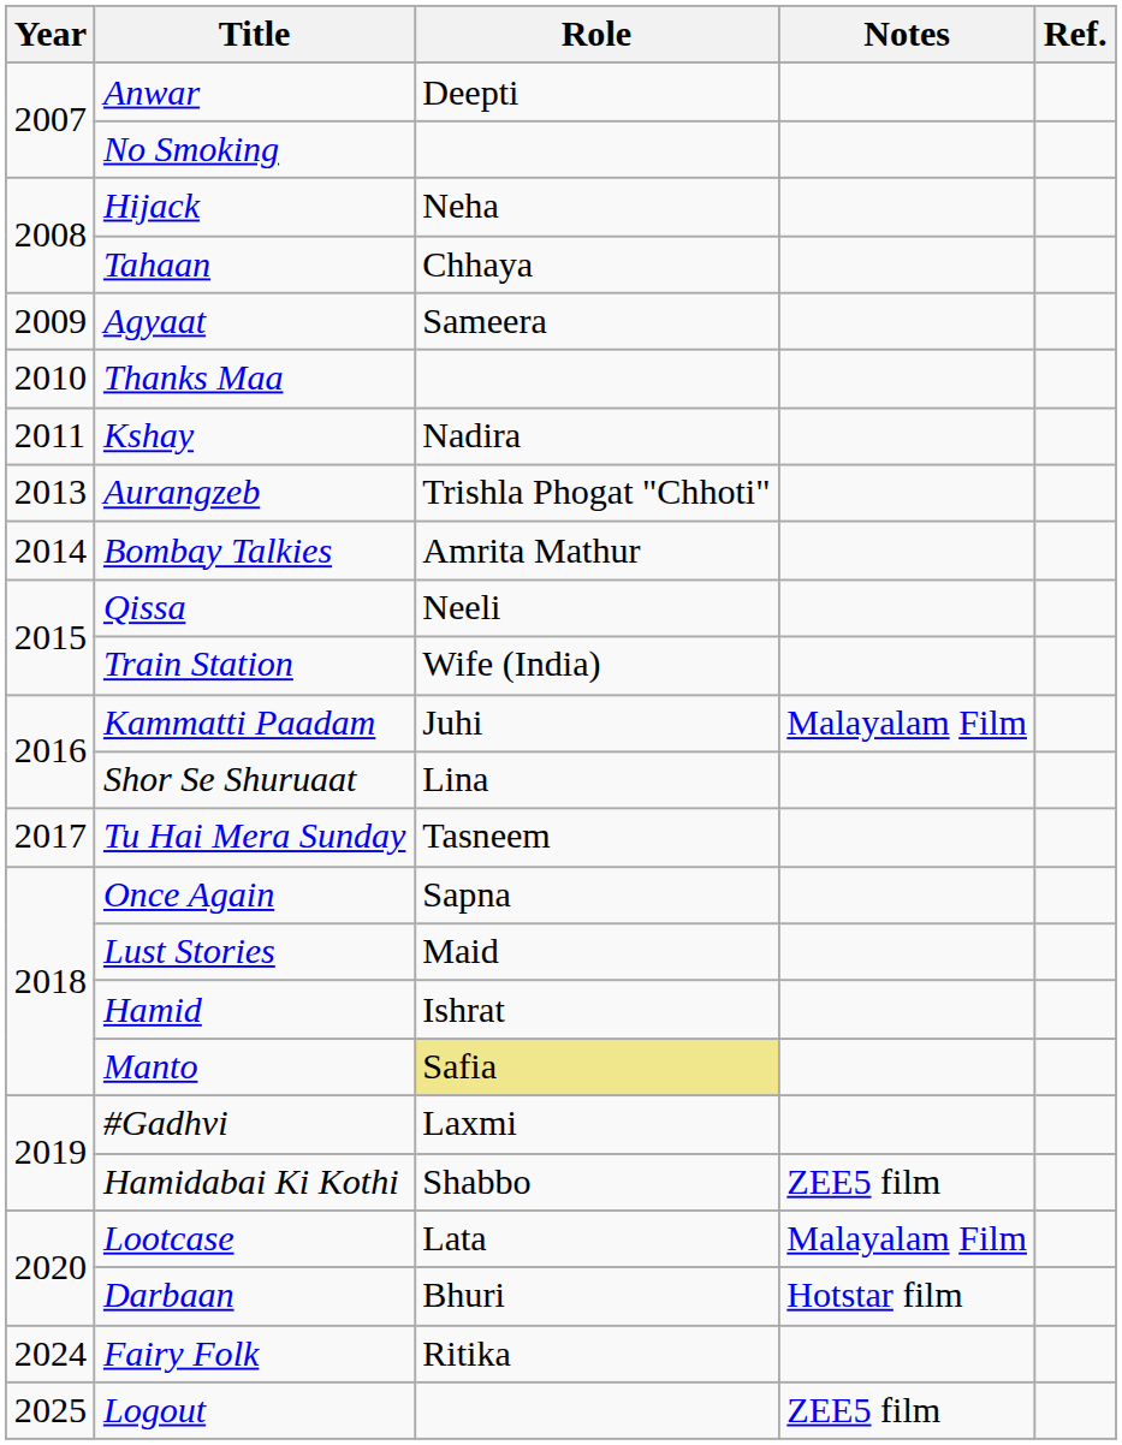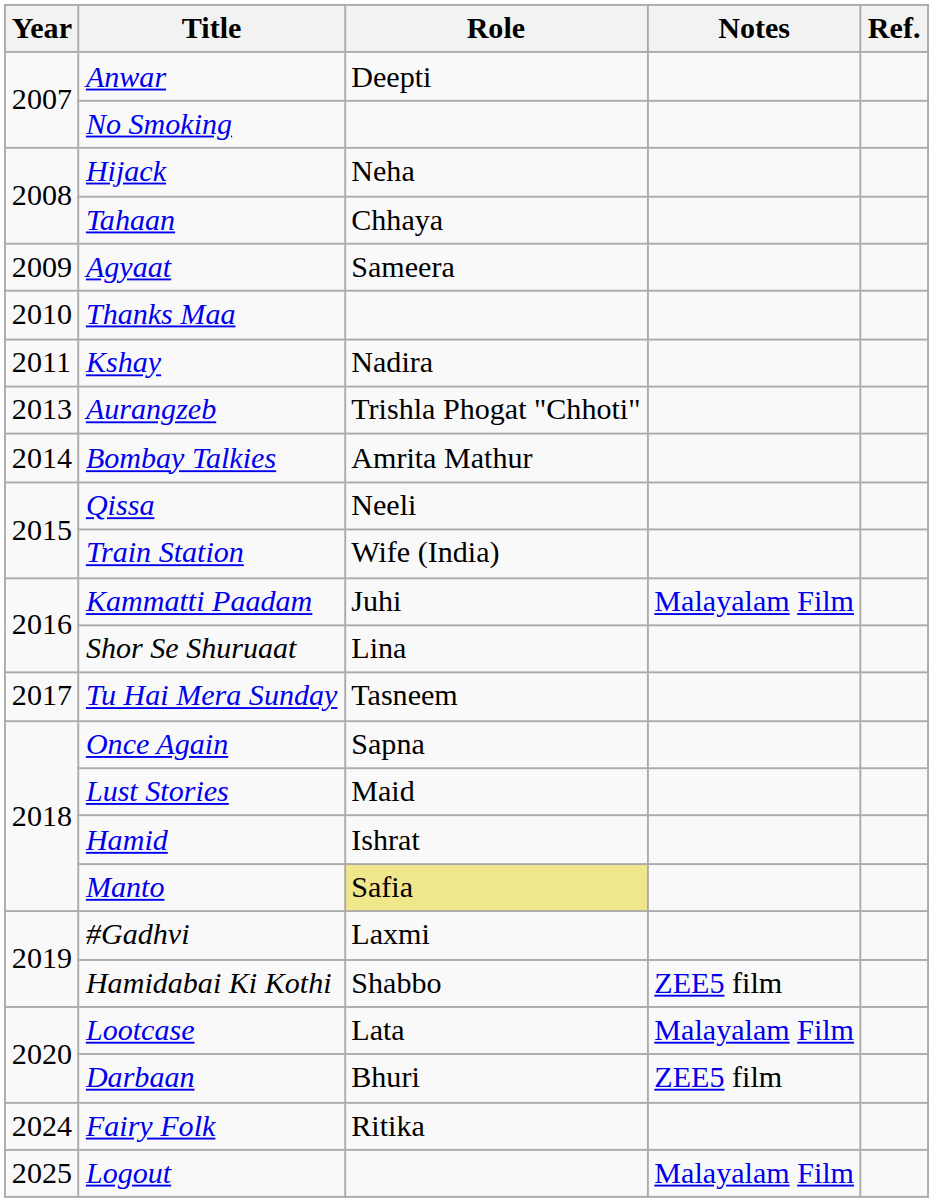Darbaan | Notes: Hotstar film -> ZEE5 film
Logout | Notes: ZEE5 film -> Malayalam Film
